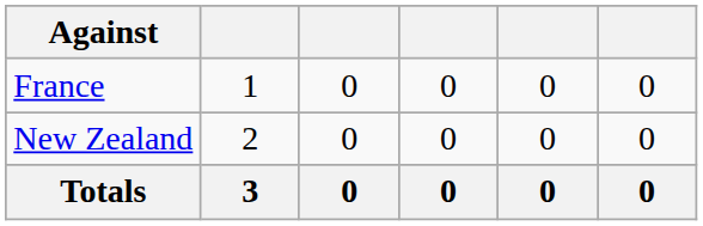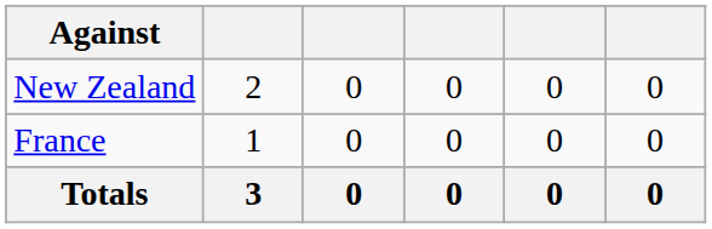rows swapped: France <-> New Zealand
